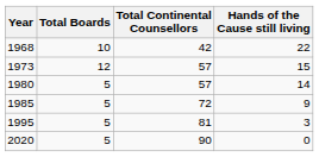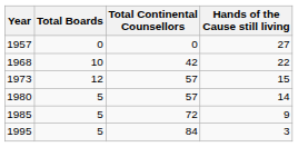+ row: 1957 | 0 | 0 | 27
1995 | Total Continental Counsellors: 81 -> 84
- row: 2020 | 5 | 90 | 0
